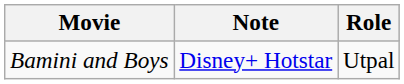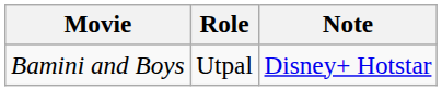columns swapped: Role <-> Note
